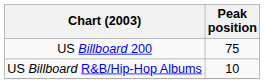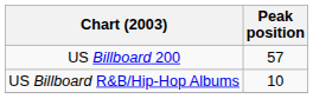US Billboard 200 | Peak position: 75 -> 57
